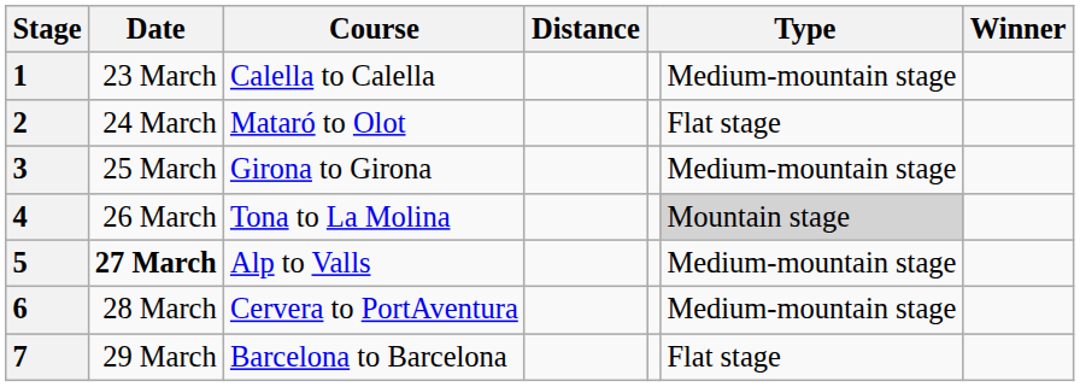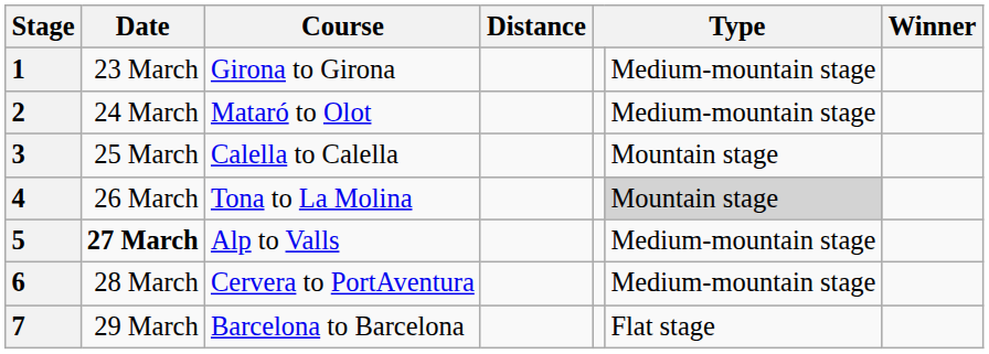1 | Course: Calella to Calella -> Girona to Girona
2 | column 6: Flat stage -> Medium-mountain stage
3 | Course: Girona to Girona -> Calella to Calella
3 | column 6: Medium-mountain stage -> Mountain stage
